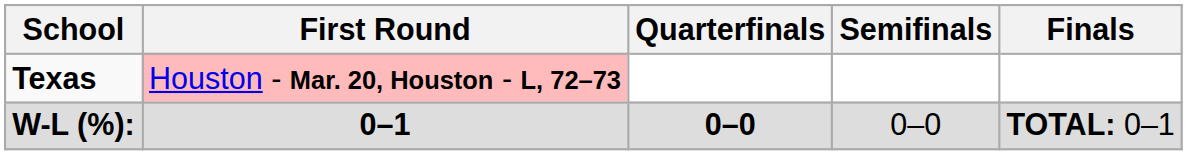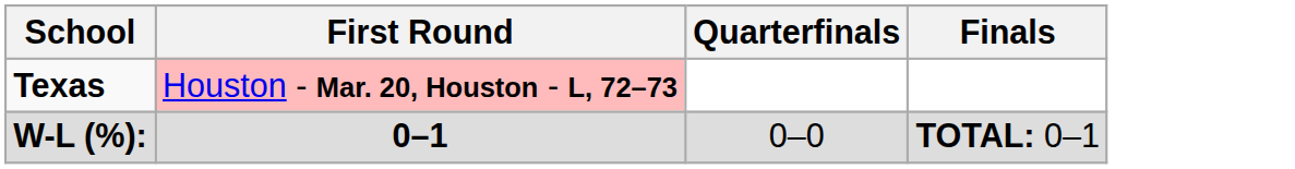- column: Semifinals | 0–0
W-L (%): | Quarterfinals: bold -> normal
